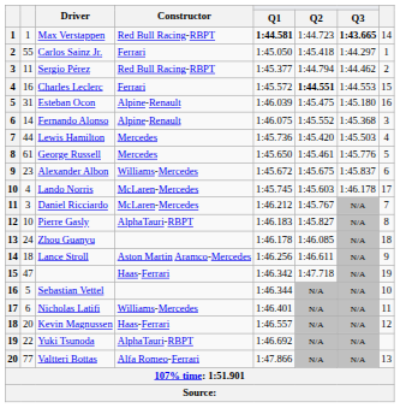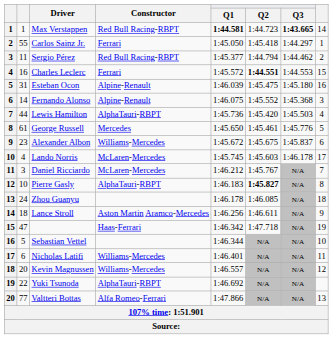Lewis Hamilton | Constructor: Mercedes -> AlphaTauri-RBPT
Pierre Gasly | Q2: normal -> bold
Kevin Magnussen | Constructor: Haas-Ferrari -> Williams-Mercedes
